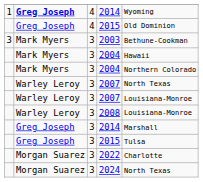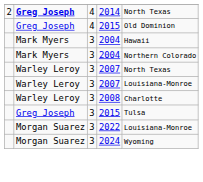4 / 2014 | column 1: 1 -> 2
4 / 2014 | column 5: Wyoming -> North Texas
- row: 3 | Mark Myers | 3 | 2003 | Bethune-Cookman
2008 | column 5: Louisiana-Monroe -> Charlotte
- row: Greg Joseph | 3 | 2014 | Marshall
2022 | column 5: Charlotte -> Louisiana-Monroe
2024 | column 5: North Texas -> Wyoming
